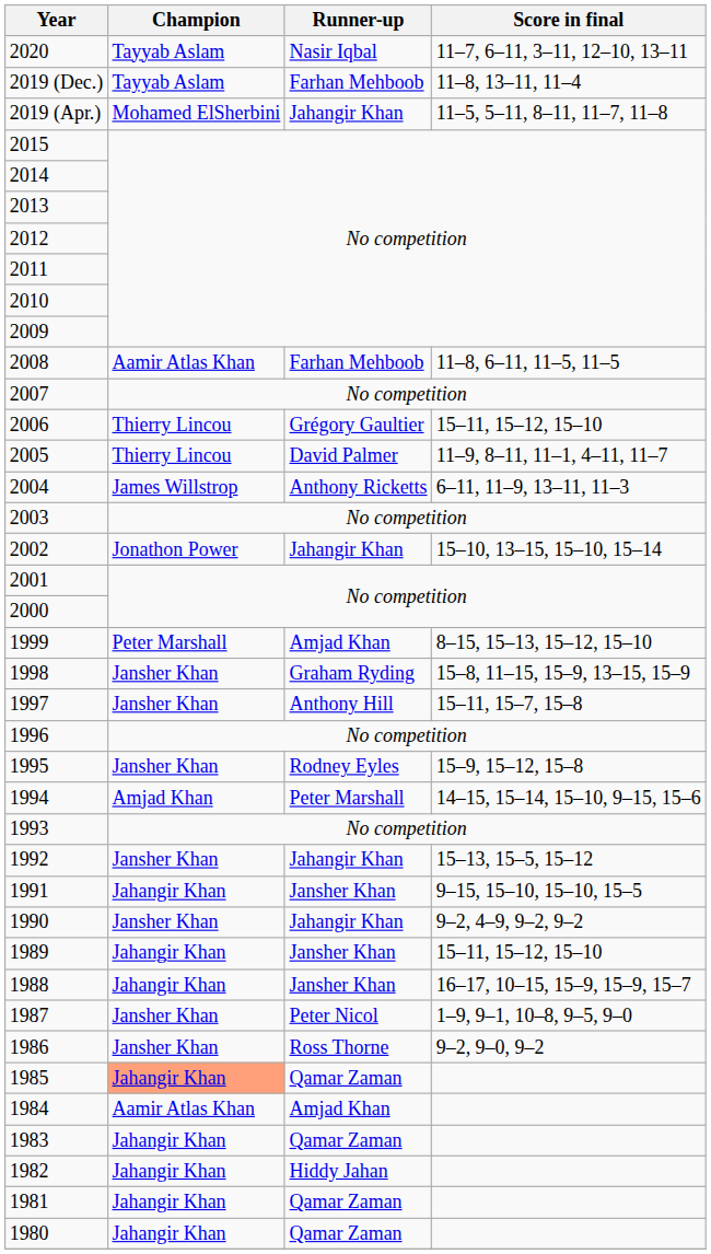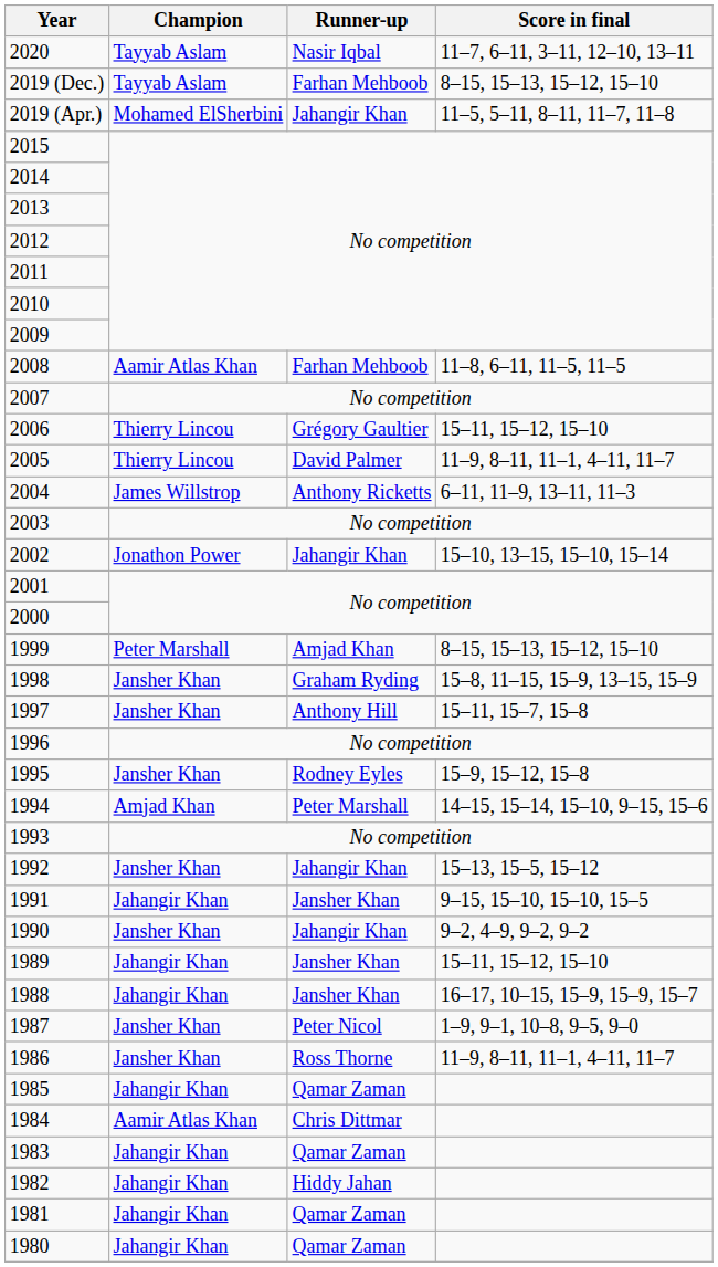2019 (Dec.) | Score in final: 11–8, 13–11, 11–4 -> 8–15, 15–13, 15–12, 15–10
1986 | Score in final: 9–2, 9–0, 9–2 -> 11–9, 8–11, 11–1, 4–11, 11–7
1985 | Champion: lightsalmon background -> no background
1984 | Runner-up: Amjad Khan -> Chris Dittmar
